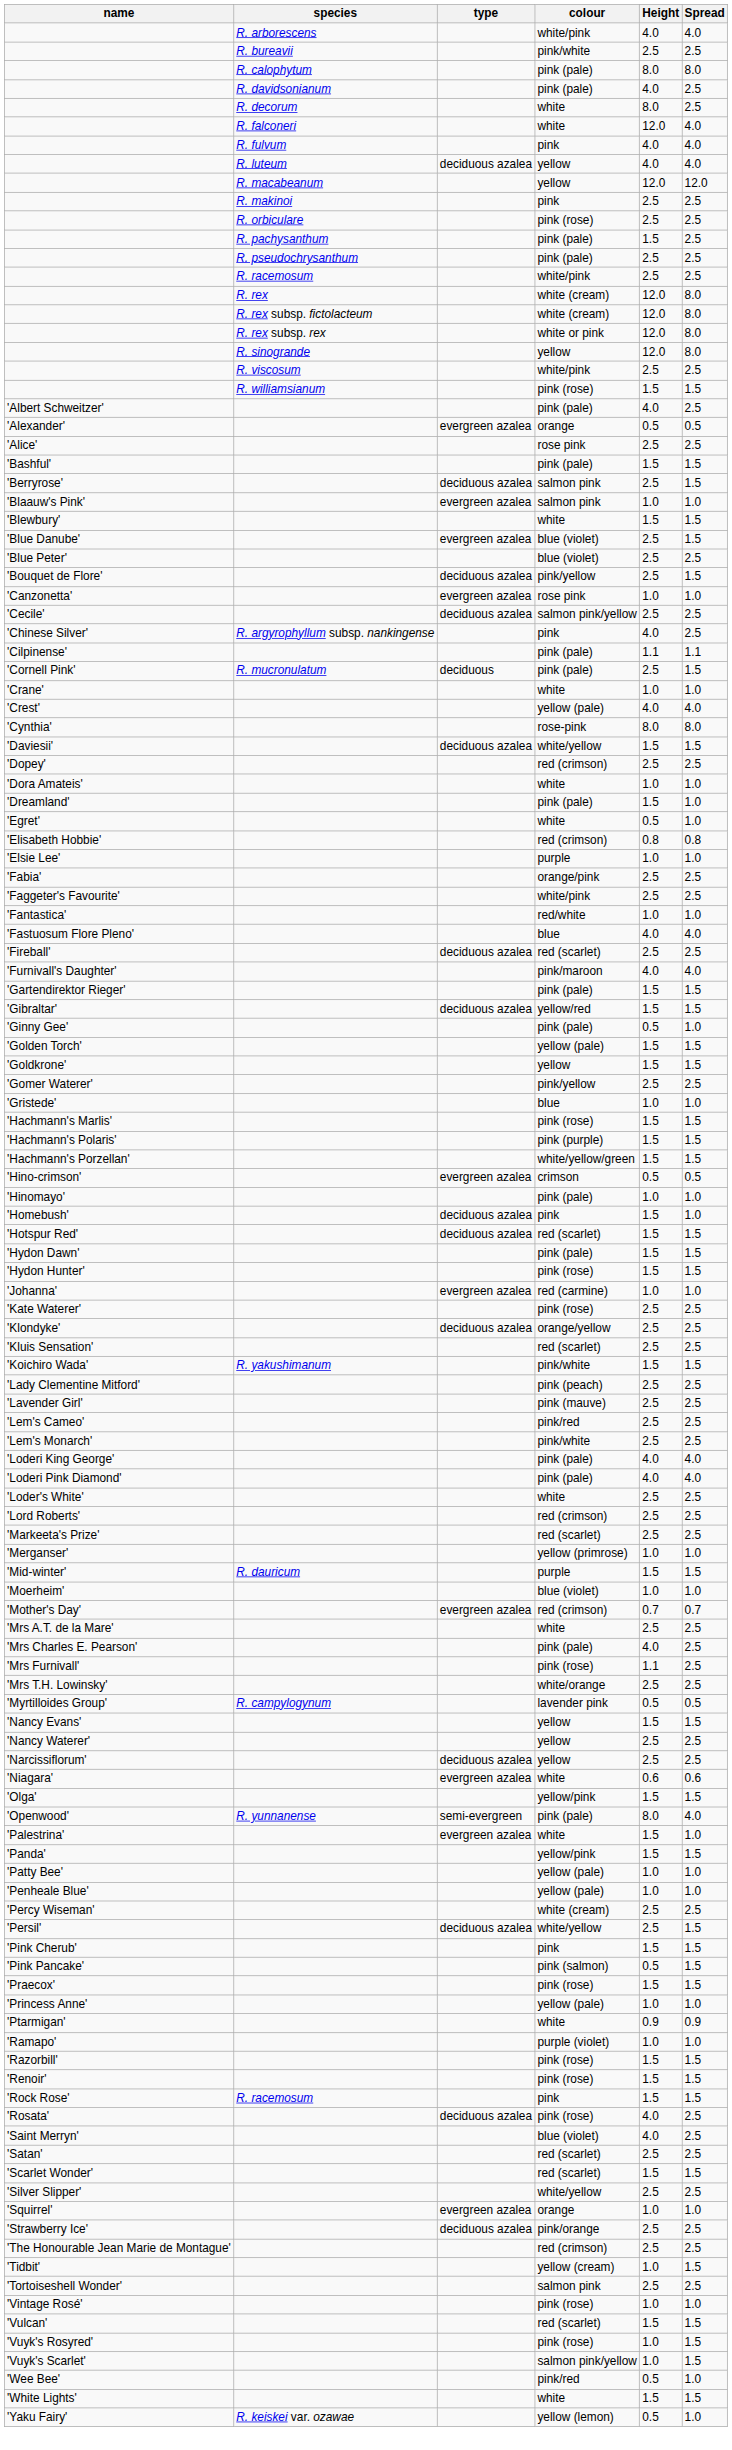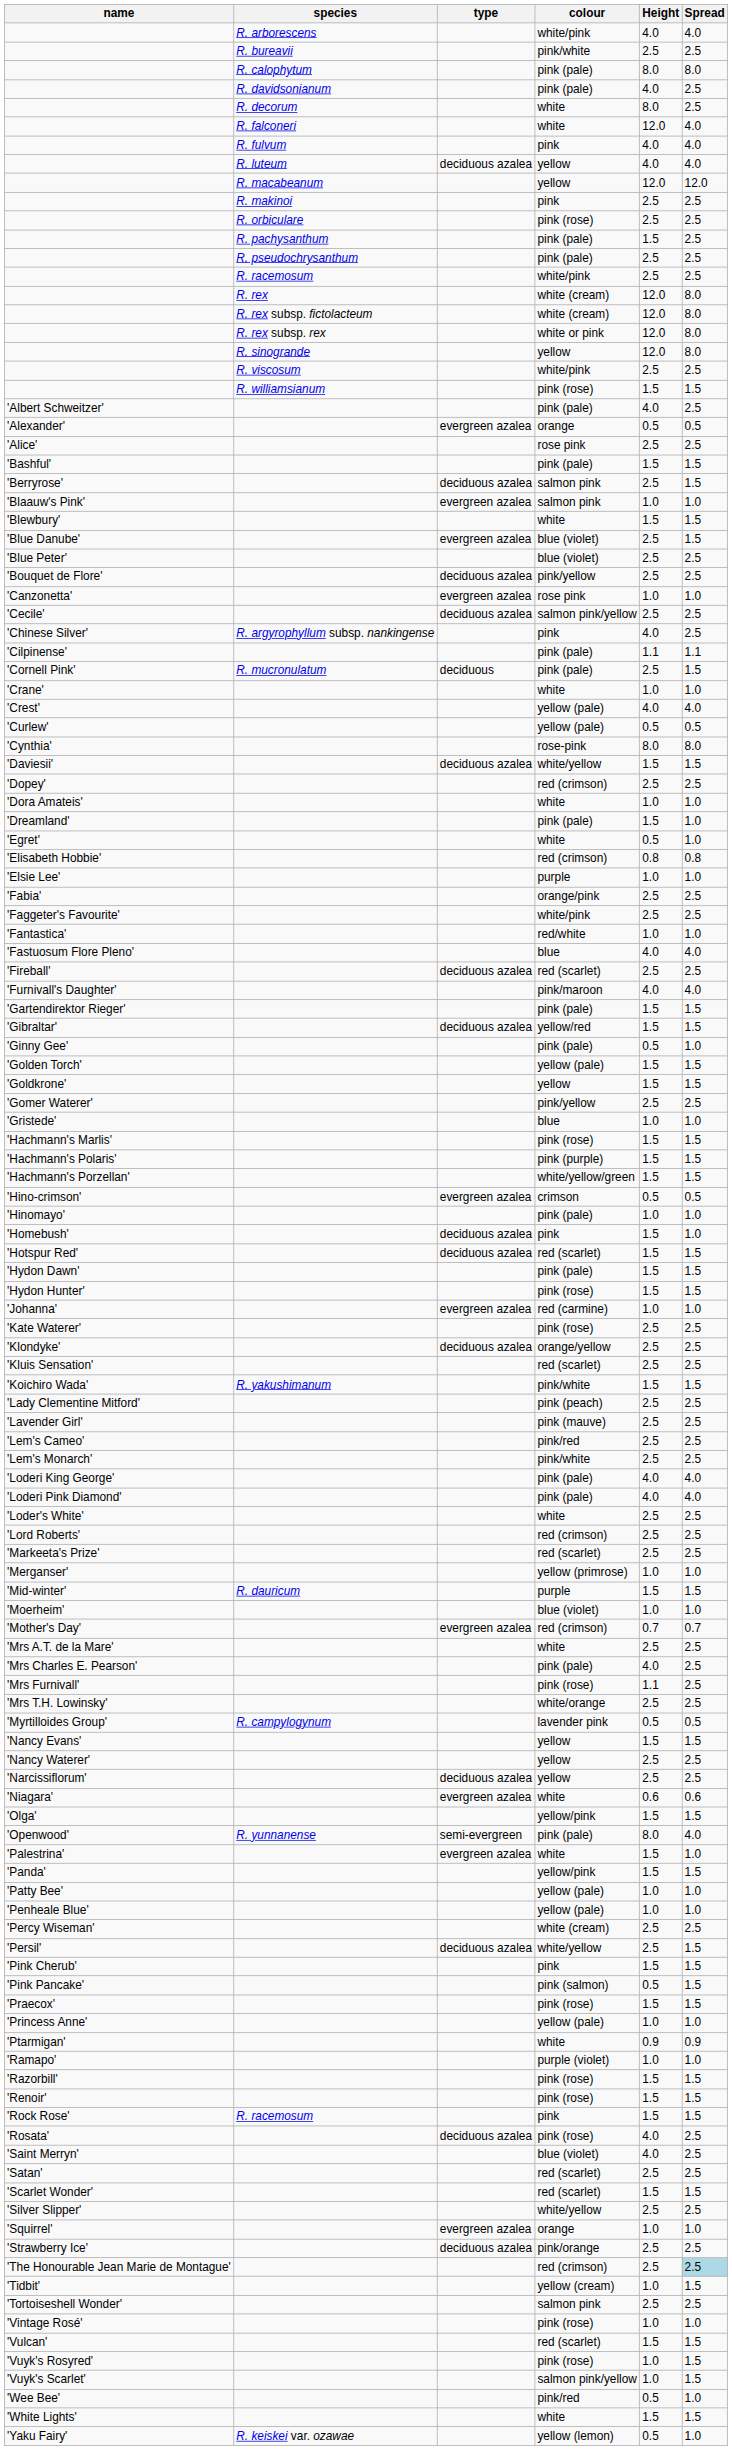'Bouquet de Flore' | Spread: 1.5 -> 2.5
+ row: 'Curlew' | yellow (pale) | 0.5 | 0.5
'The Honourable Jean Marie de Montague' | Spread: no background -> lightblue background
